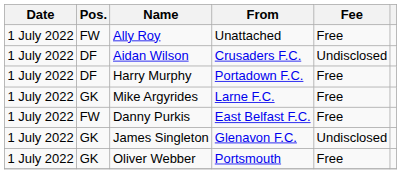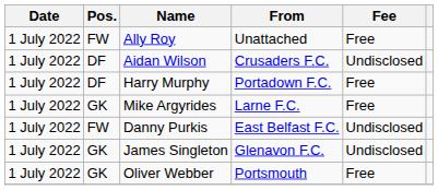Danny Purkis | Fee: Free -> Undisclosed
